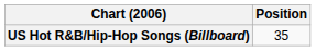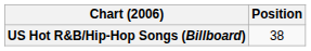US Hot R&B/Hip-Hop Songs (Billboard) | Position: 35 -> 38
